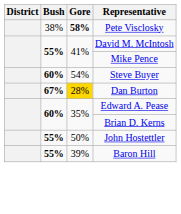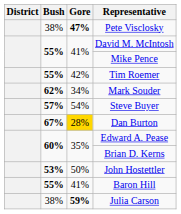Pete Visclosky | Gore: 58% -> 47%
+ row: 55% | 42% | Tim Roemer
+ row: 62% | 34% | Mark Souder
Steve Buyer | Bush: 60% -> 57%
John Hostettler | Bush: 55% -> 53%
Baron Hill | Gore: 39% -> 41%
+ row: 38% | 59% | Julia Carson
